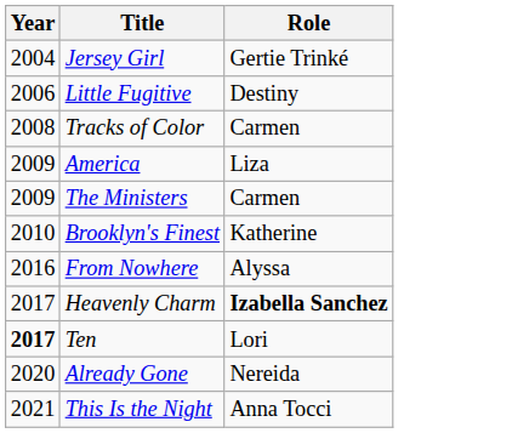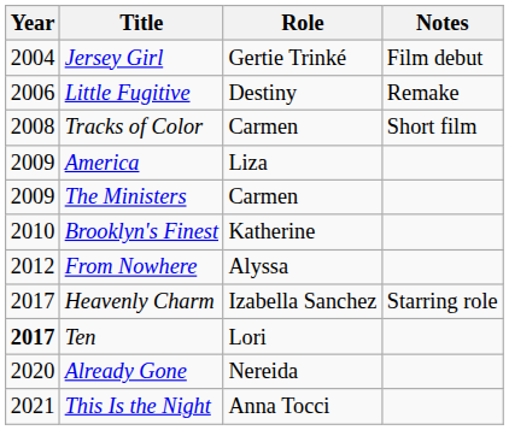+ column: Notes | Film debut | Remake | Short film | Starring role
From Nowhere | Year: 2016 -> 2012
Heavenly Charm | Role: bold -> normal
